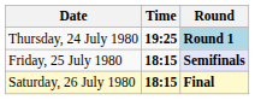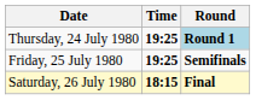Friday, 25 July 1980 | Time: 18:15 -> 19:25
Friday, 25 July 1980 | Round: lavender background -> no background
